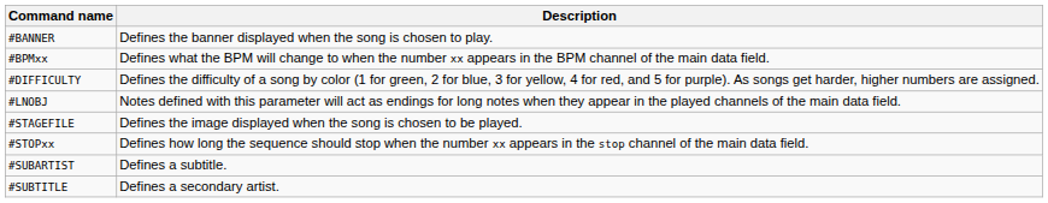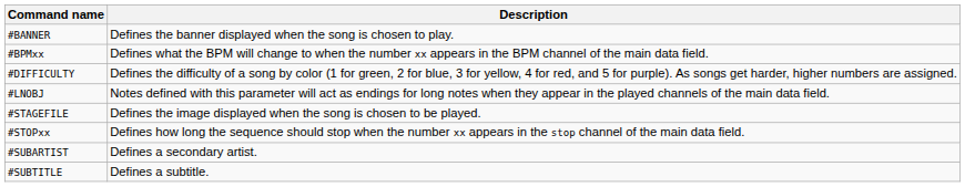#SUBARTIST | Description: Defines a subtitle. -> Defines a secondary artist.
#SUBTITLE | Description: Defines a secondary artist. -> Defines a subtitle.
